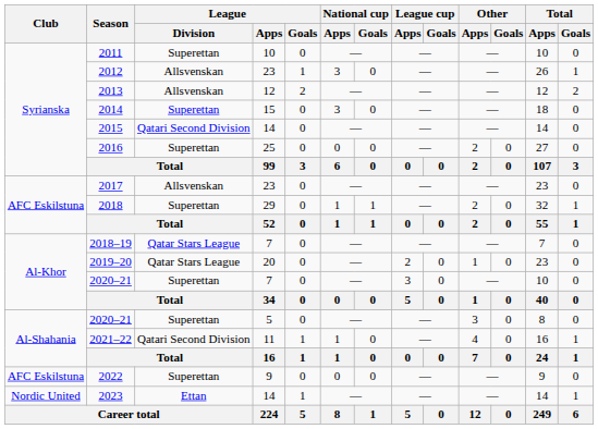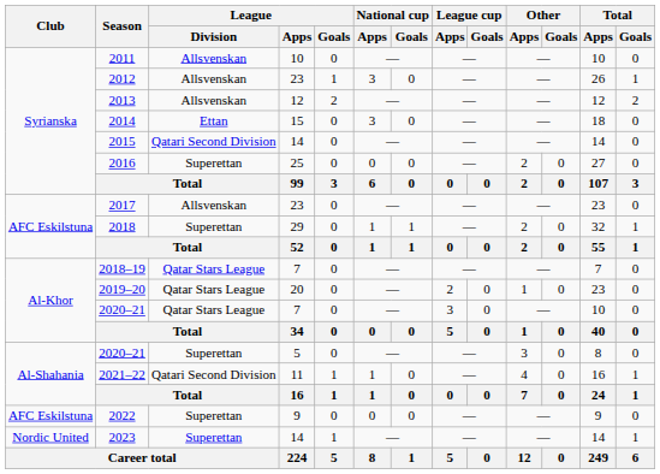2011 | League / Division: Superettan -> Allsvenskan
2014 | League / Division: Superettan -> Ettan
2020–21 / 7 | League / Division: Superettan -> Qatar Stars League
2023 | League / Division: Ettan -> Superettan
